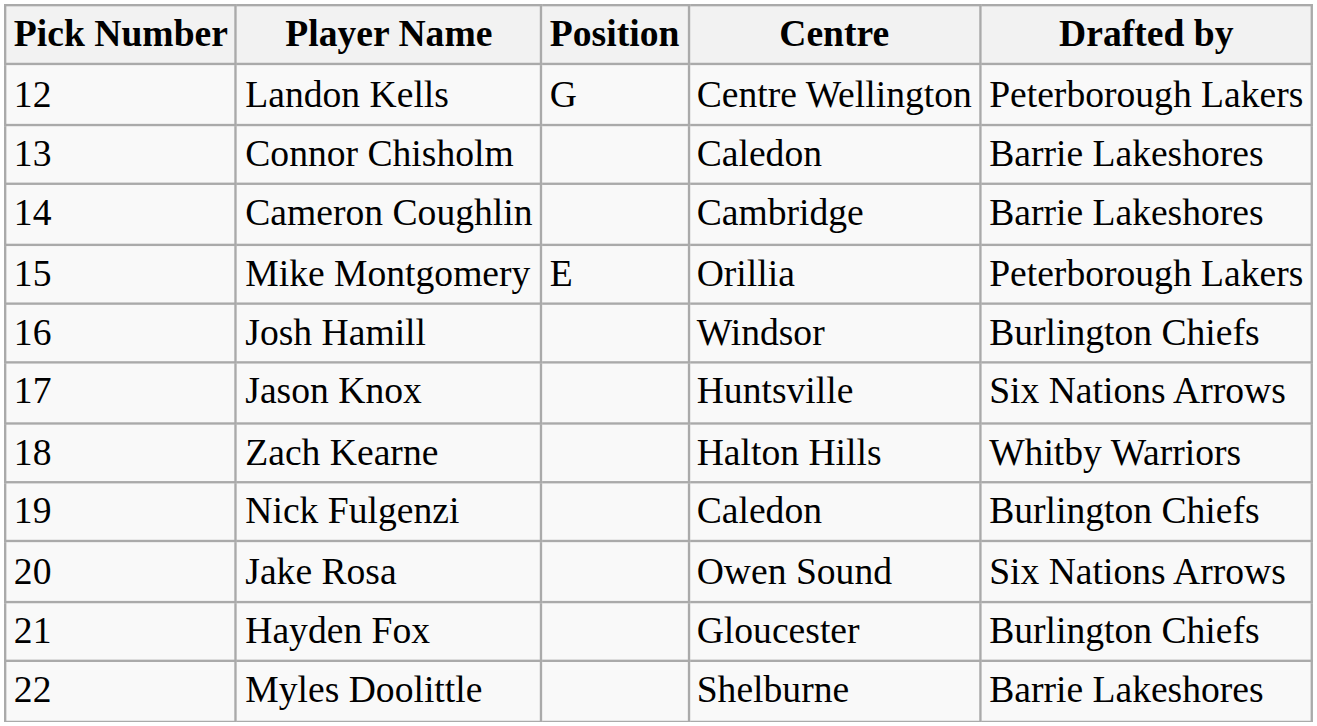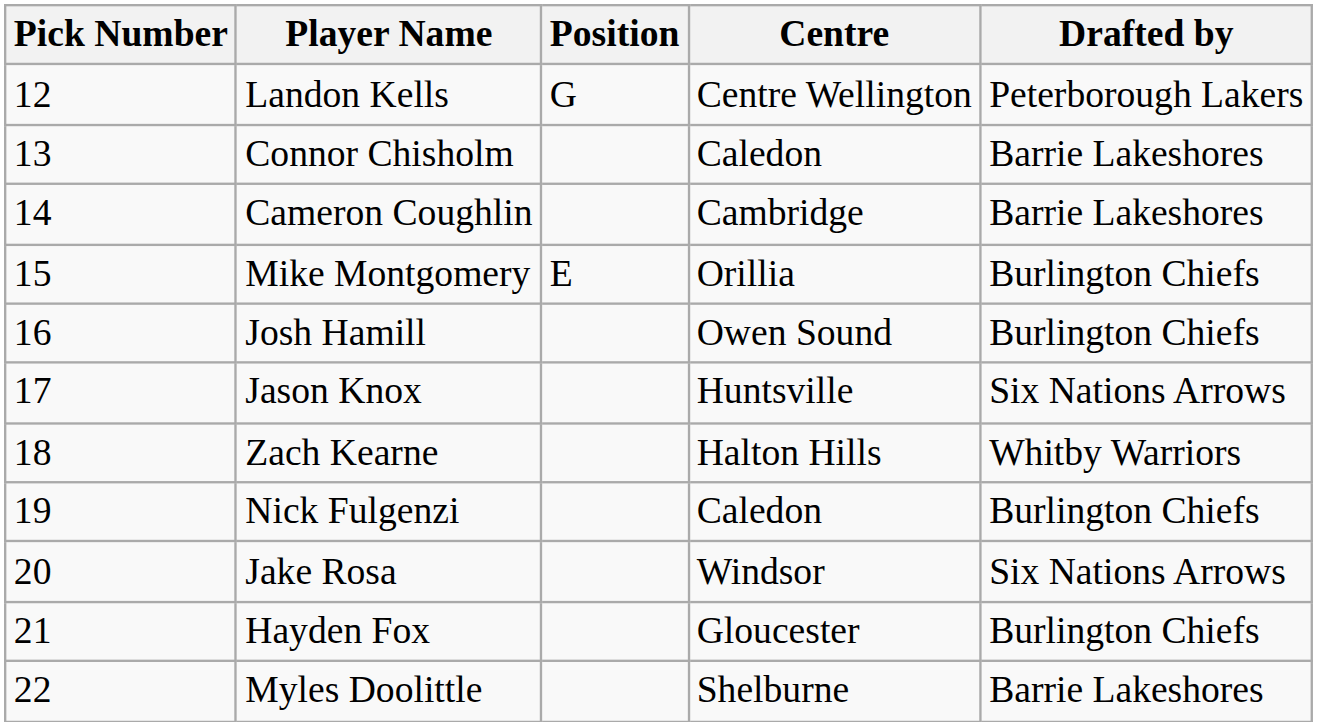Mike Montgomery | Drafted by: Peterborough Lakers -> Burlington Chiefs
Josh Hamill | Centre: Windsor -> Owen Sound
Jake Rosa | Centre: Owen Sound -> Windsor
